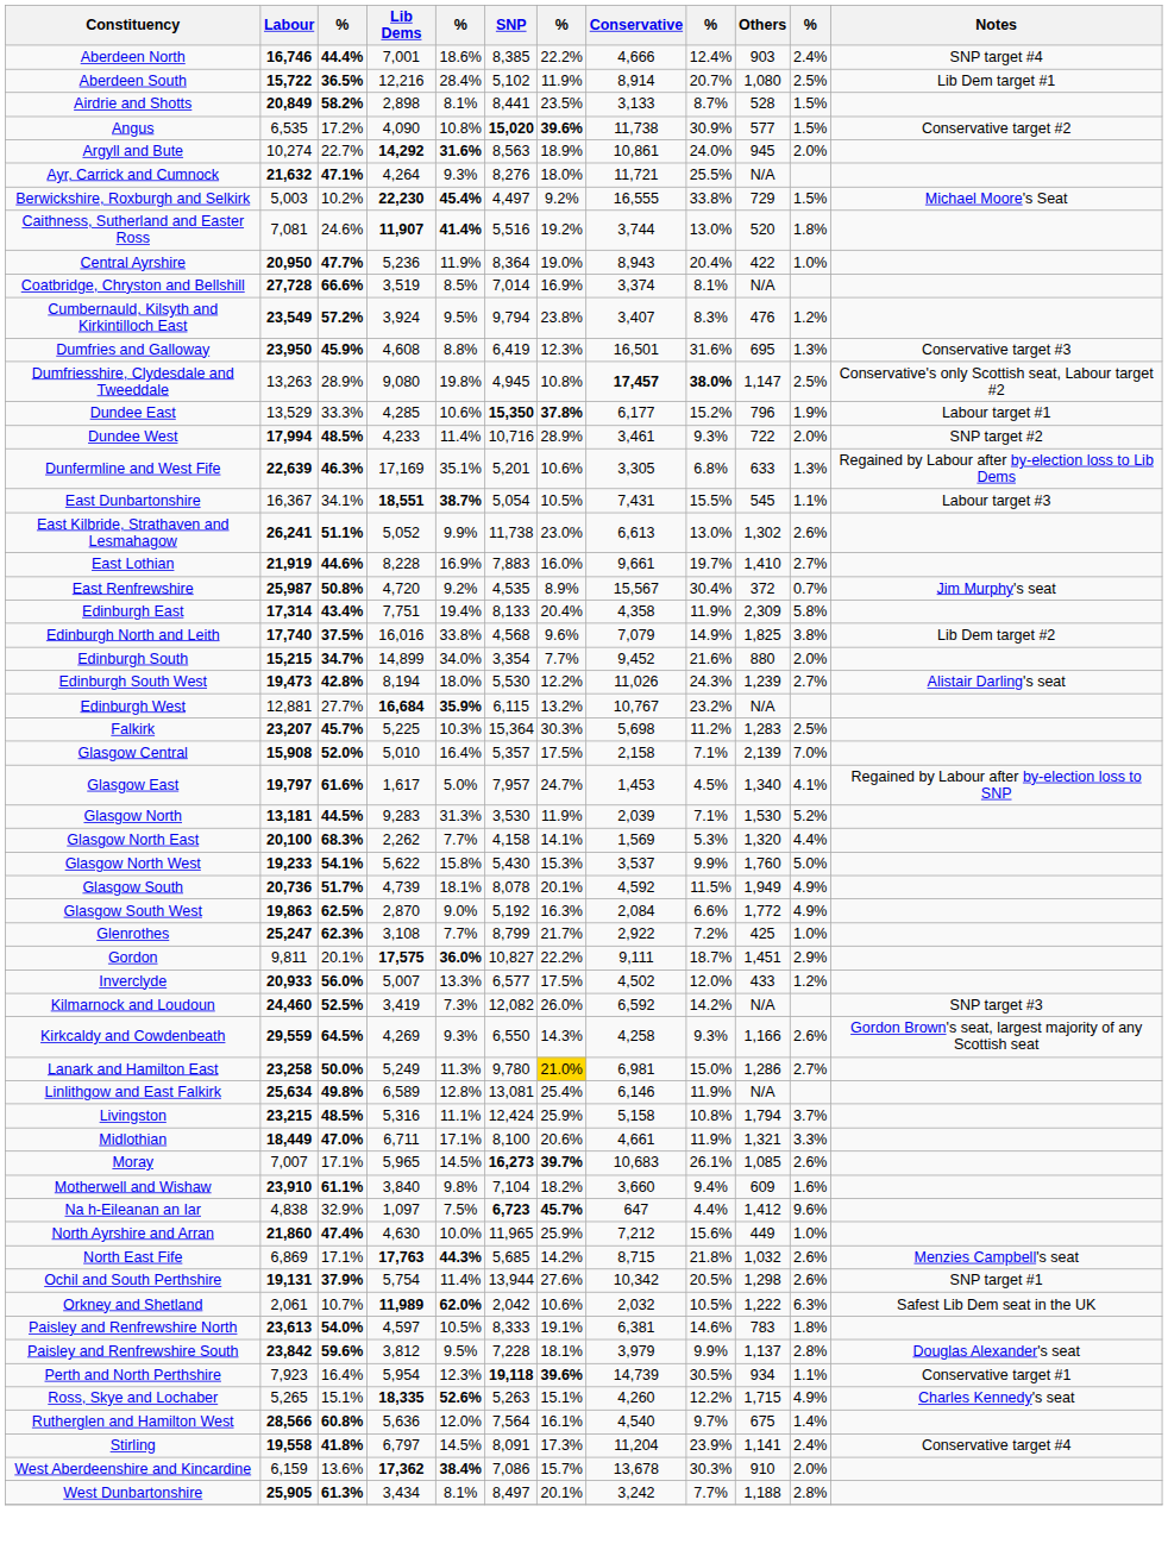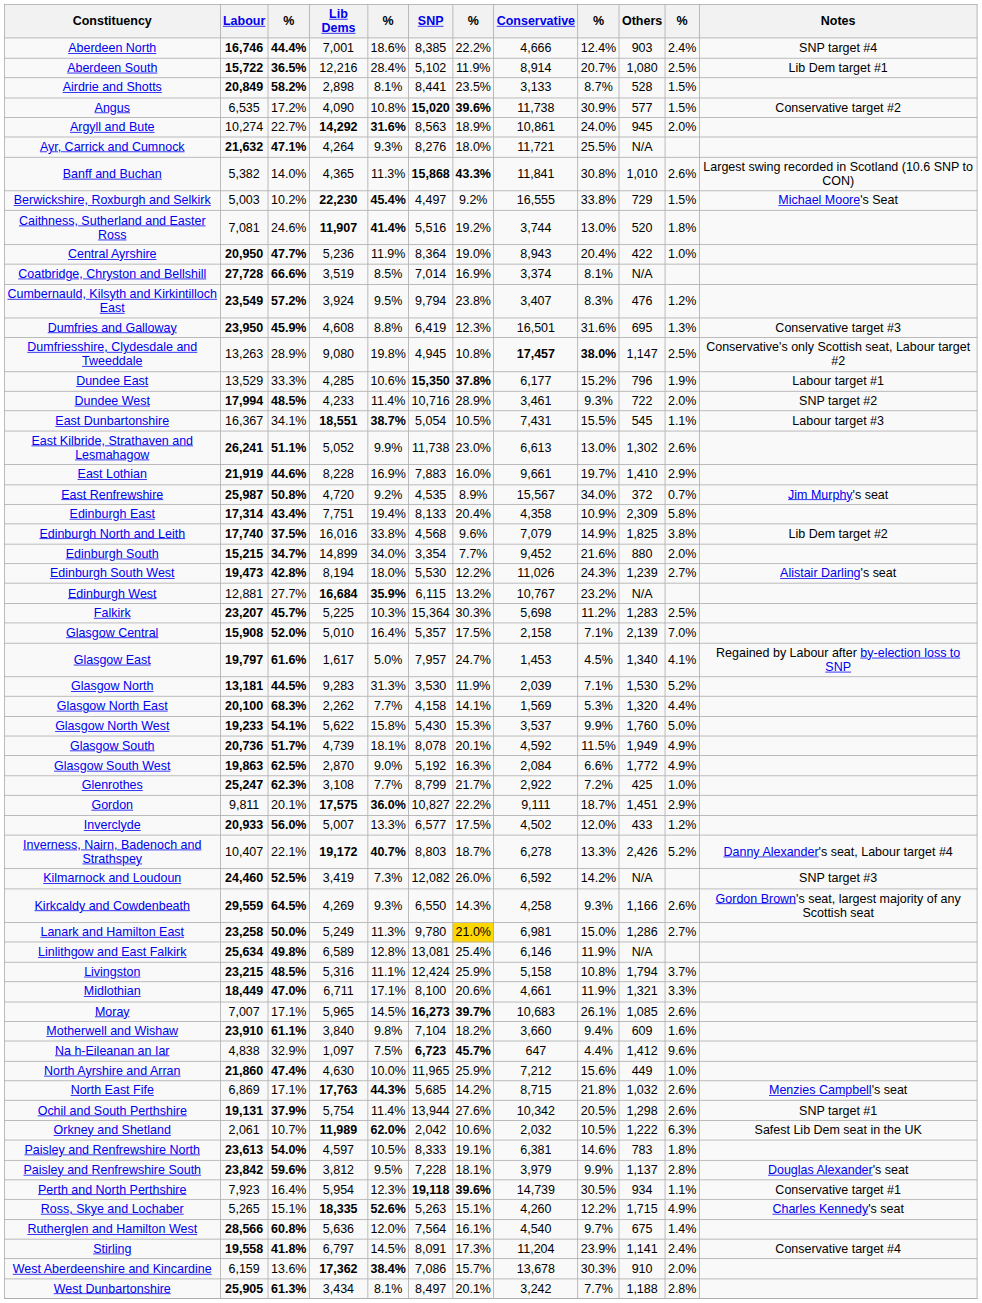+ row: Banff and Buchan | 5,382 | 14.0% | 4,365 | 11.3% | 15,868 | 43.3% | 11,841 | 30.8% | 1,010 | 2.6% | Largest swing recorded in Scotland (10.6 SNP to CON)
- row: Dunfermline and West Fife | 22,639 | 46.3% | 17,169 | 35.1% | 5,201 | 10.6% | 3,305 | 6.8% | 633 | 1.3% | Regained by Labour after by-election loss to Lib Dems
East Lothian | column 11: 2.7% -> 2.9%
East Renfrewshire | column 9: 30.4% -> 34.0%
Edinburgh East | column 9: 11.9% -> 10.9%
+ row: Inverness, Nairn, Badenoch and Strathspey | 10,407 | 22.1% | 19,172 | 40.7% | 8,803 | 18.7% | 6,278 | 13.3% | 2,426 | 5.2% | Danny Alexander's seat, Labour target #4
